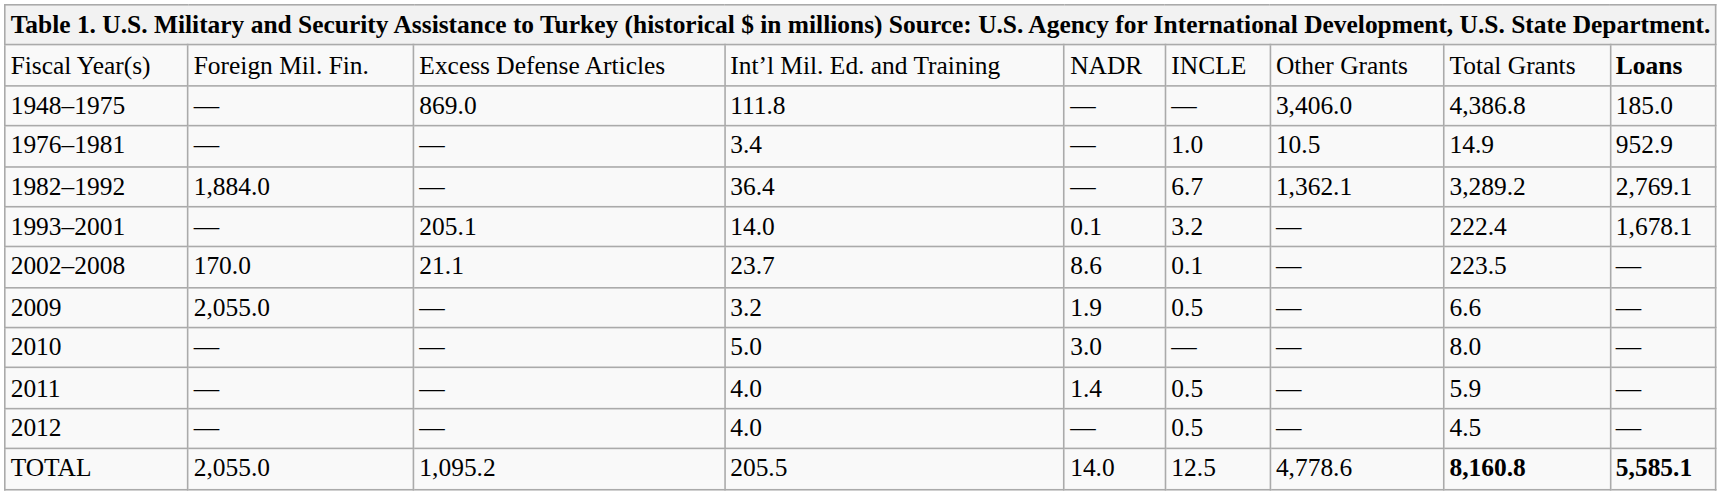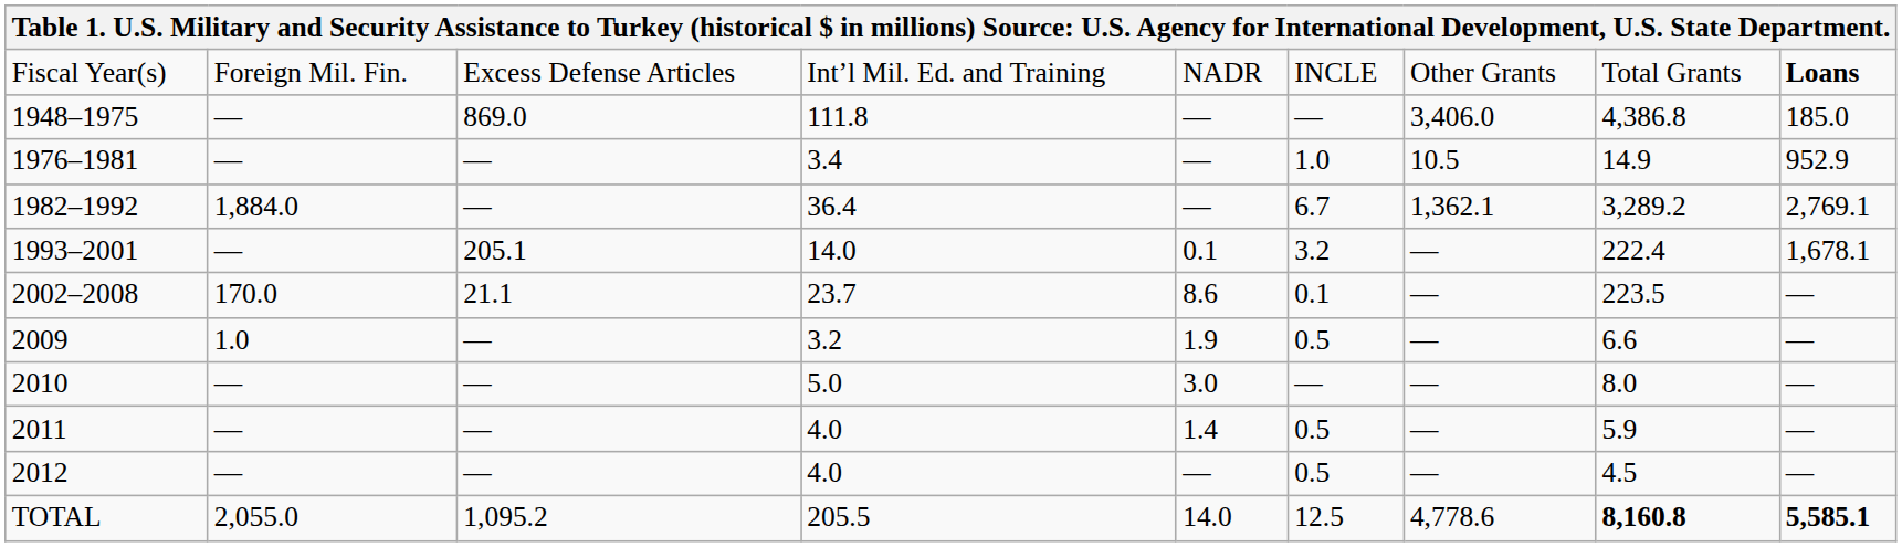2009 | column 2: 2,055.0 -> 1.0
